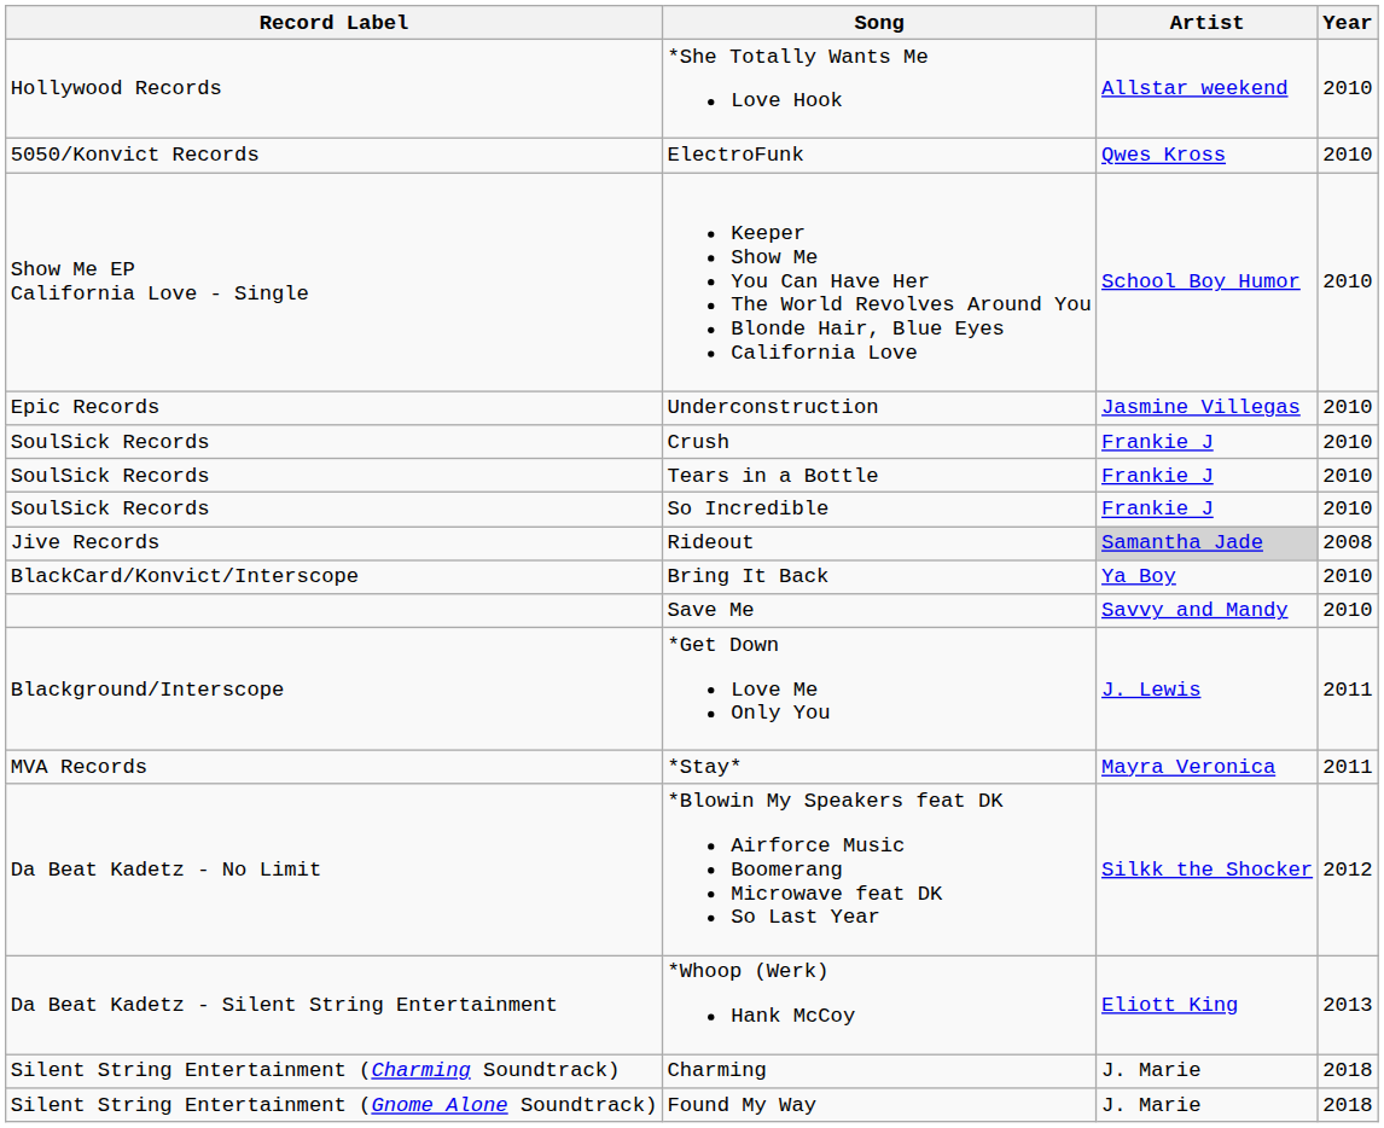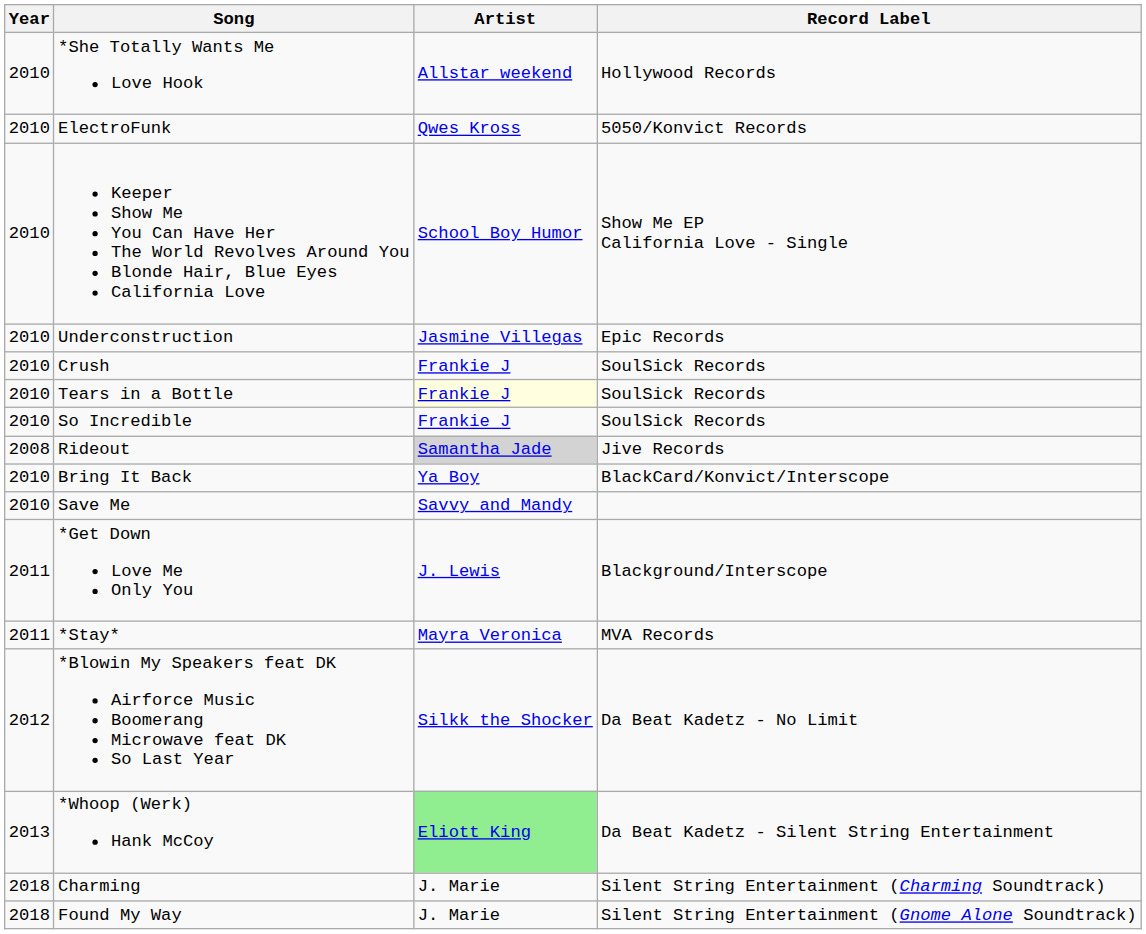columns swapped: Year <-> Record Label
Tears in a Bottle | Artist: no background -> lightyellow background
*Whoop (Werk) Hank McCoy | Artist: no background -> lightgreen background
